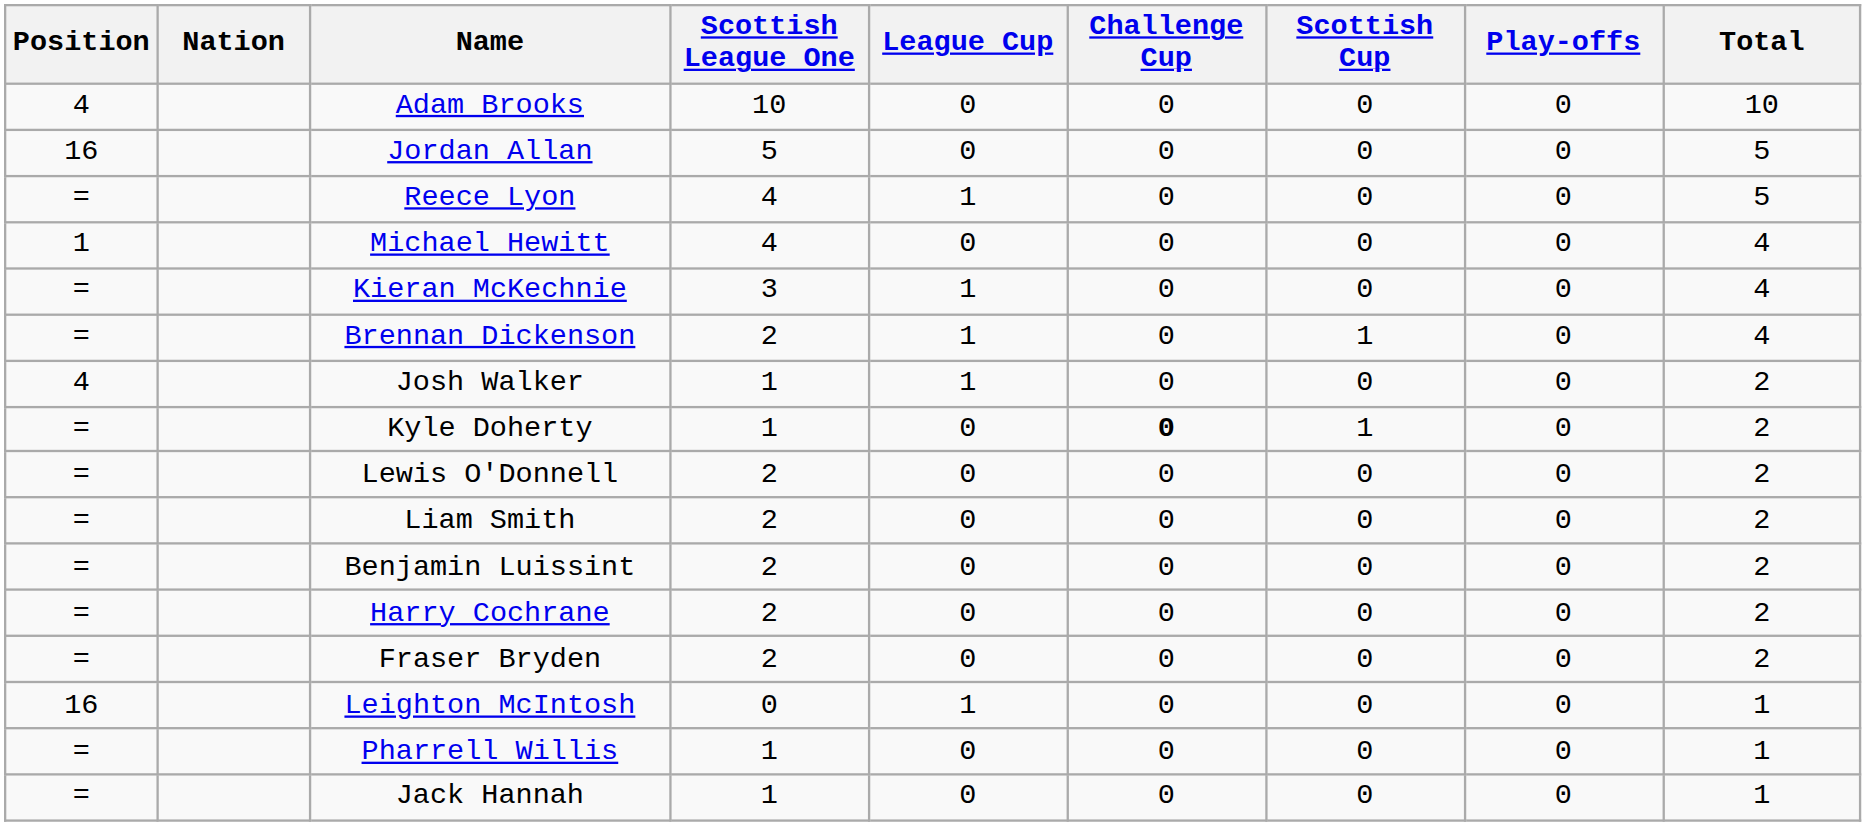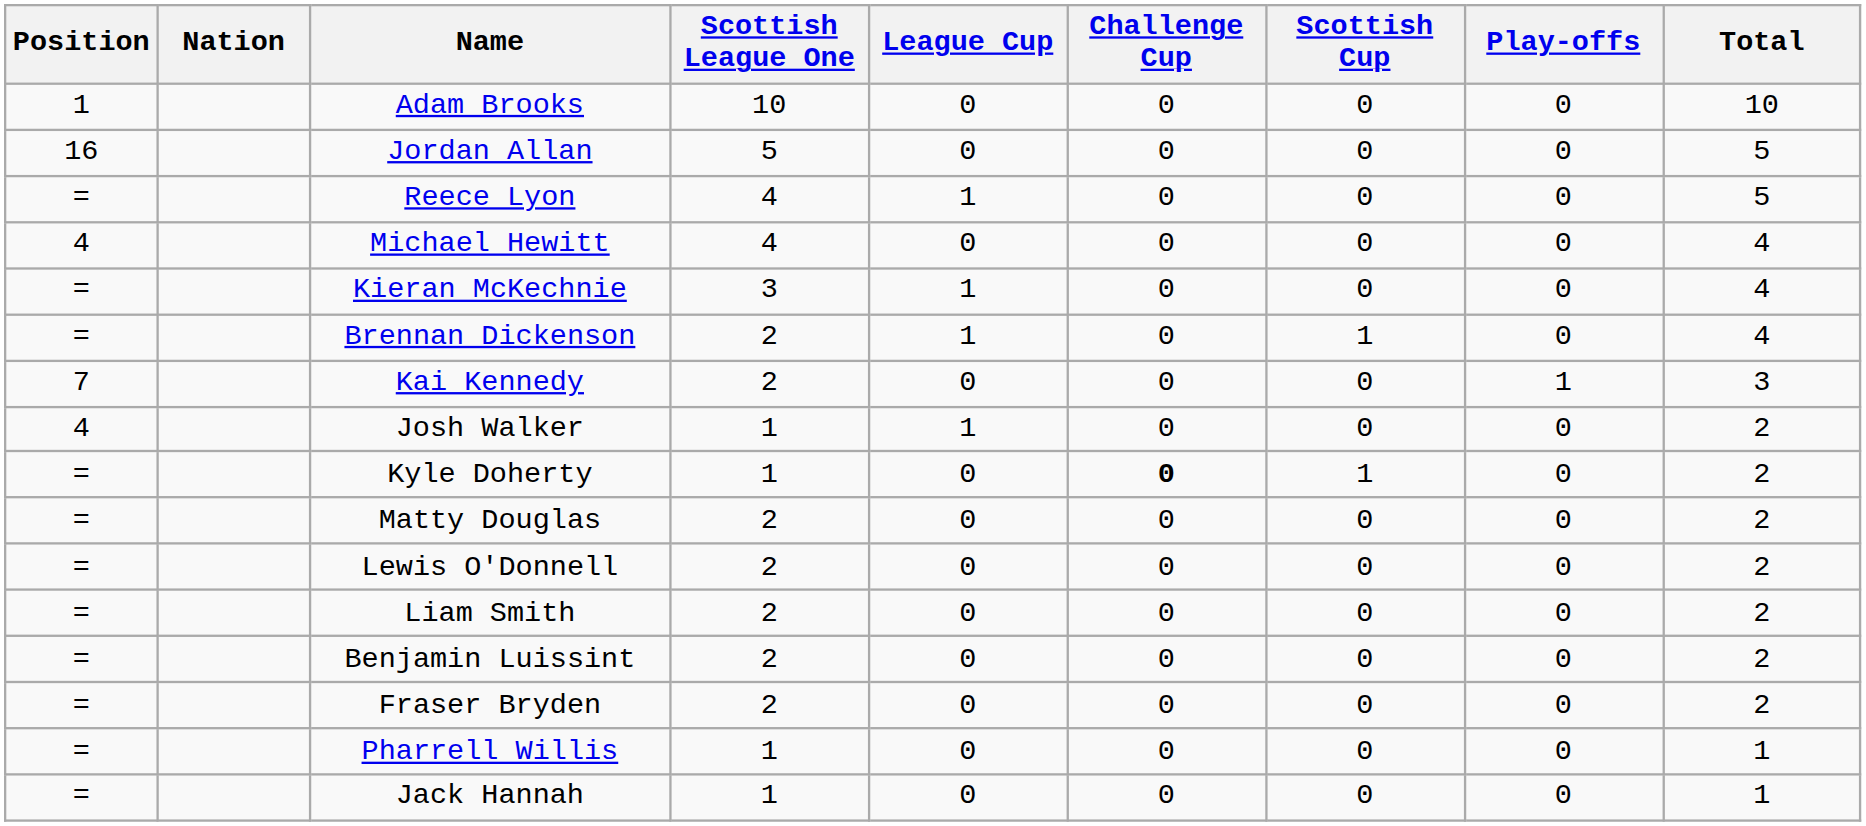Adam Brooks | Position: 4 -> 1
Michael Hewitt | Position: 1 -> 4
+ row: 7 | Kai Kennedy | 2 | 0 | 0 | 0 | 1 | 3
+ row: = | Matty Douglas | 2 | 0 | 0 | 0 | 0 | 2
- row: = | Harry Cochrane | 2 | 0 | 0 | 0 | 0 | 2
- row: 16 | Leighton McIntosh | 0 | 1 | 0 | 0 | 0 | 1
